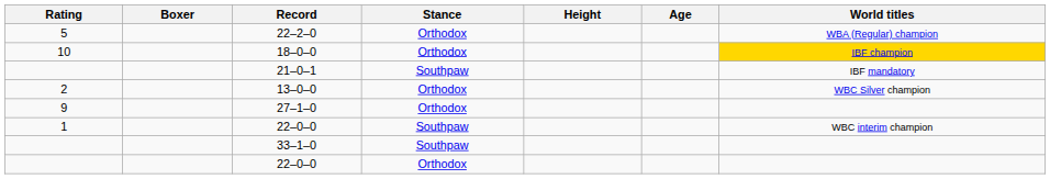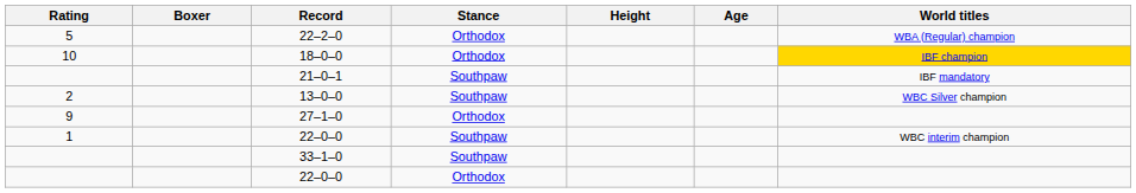13–0–0 | Stance: Orthodox -> Southpaw
